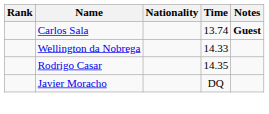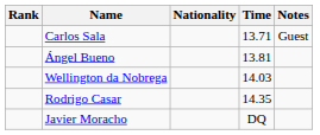Carlos Sala | Time: 13.74 -> 13.71
Carlos Sala | Notes: bold -> normal
+ row: Ángel Bueno | 13.81
Wellington da Nobrega | Time: 14.33 -> 14.03
